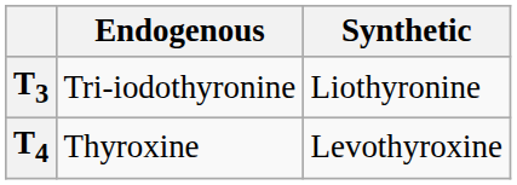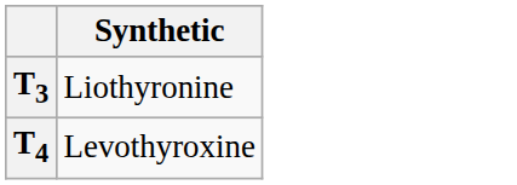- column: Endogenous | Tri-iodothyronine | Thyroxine
